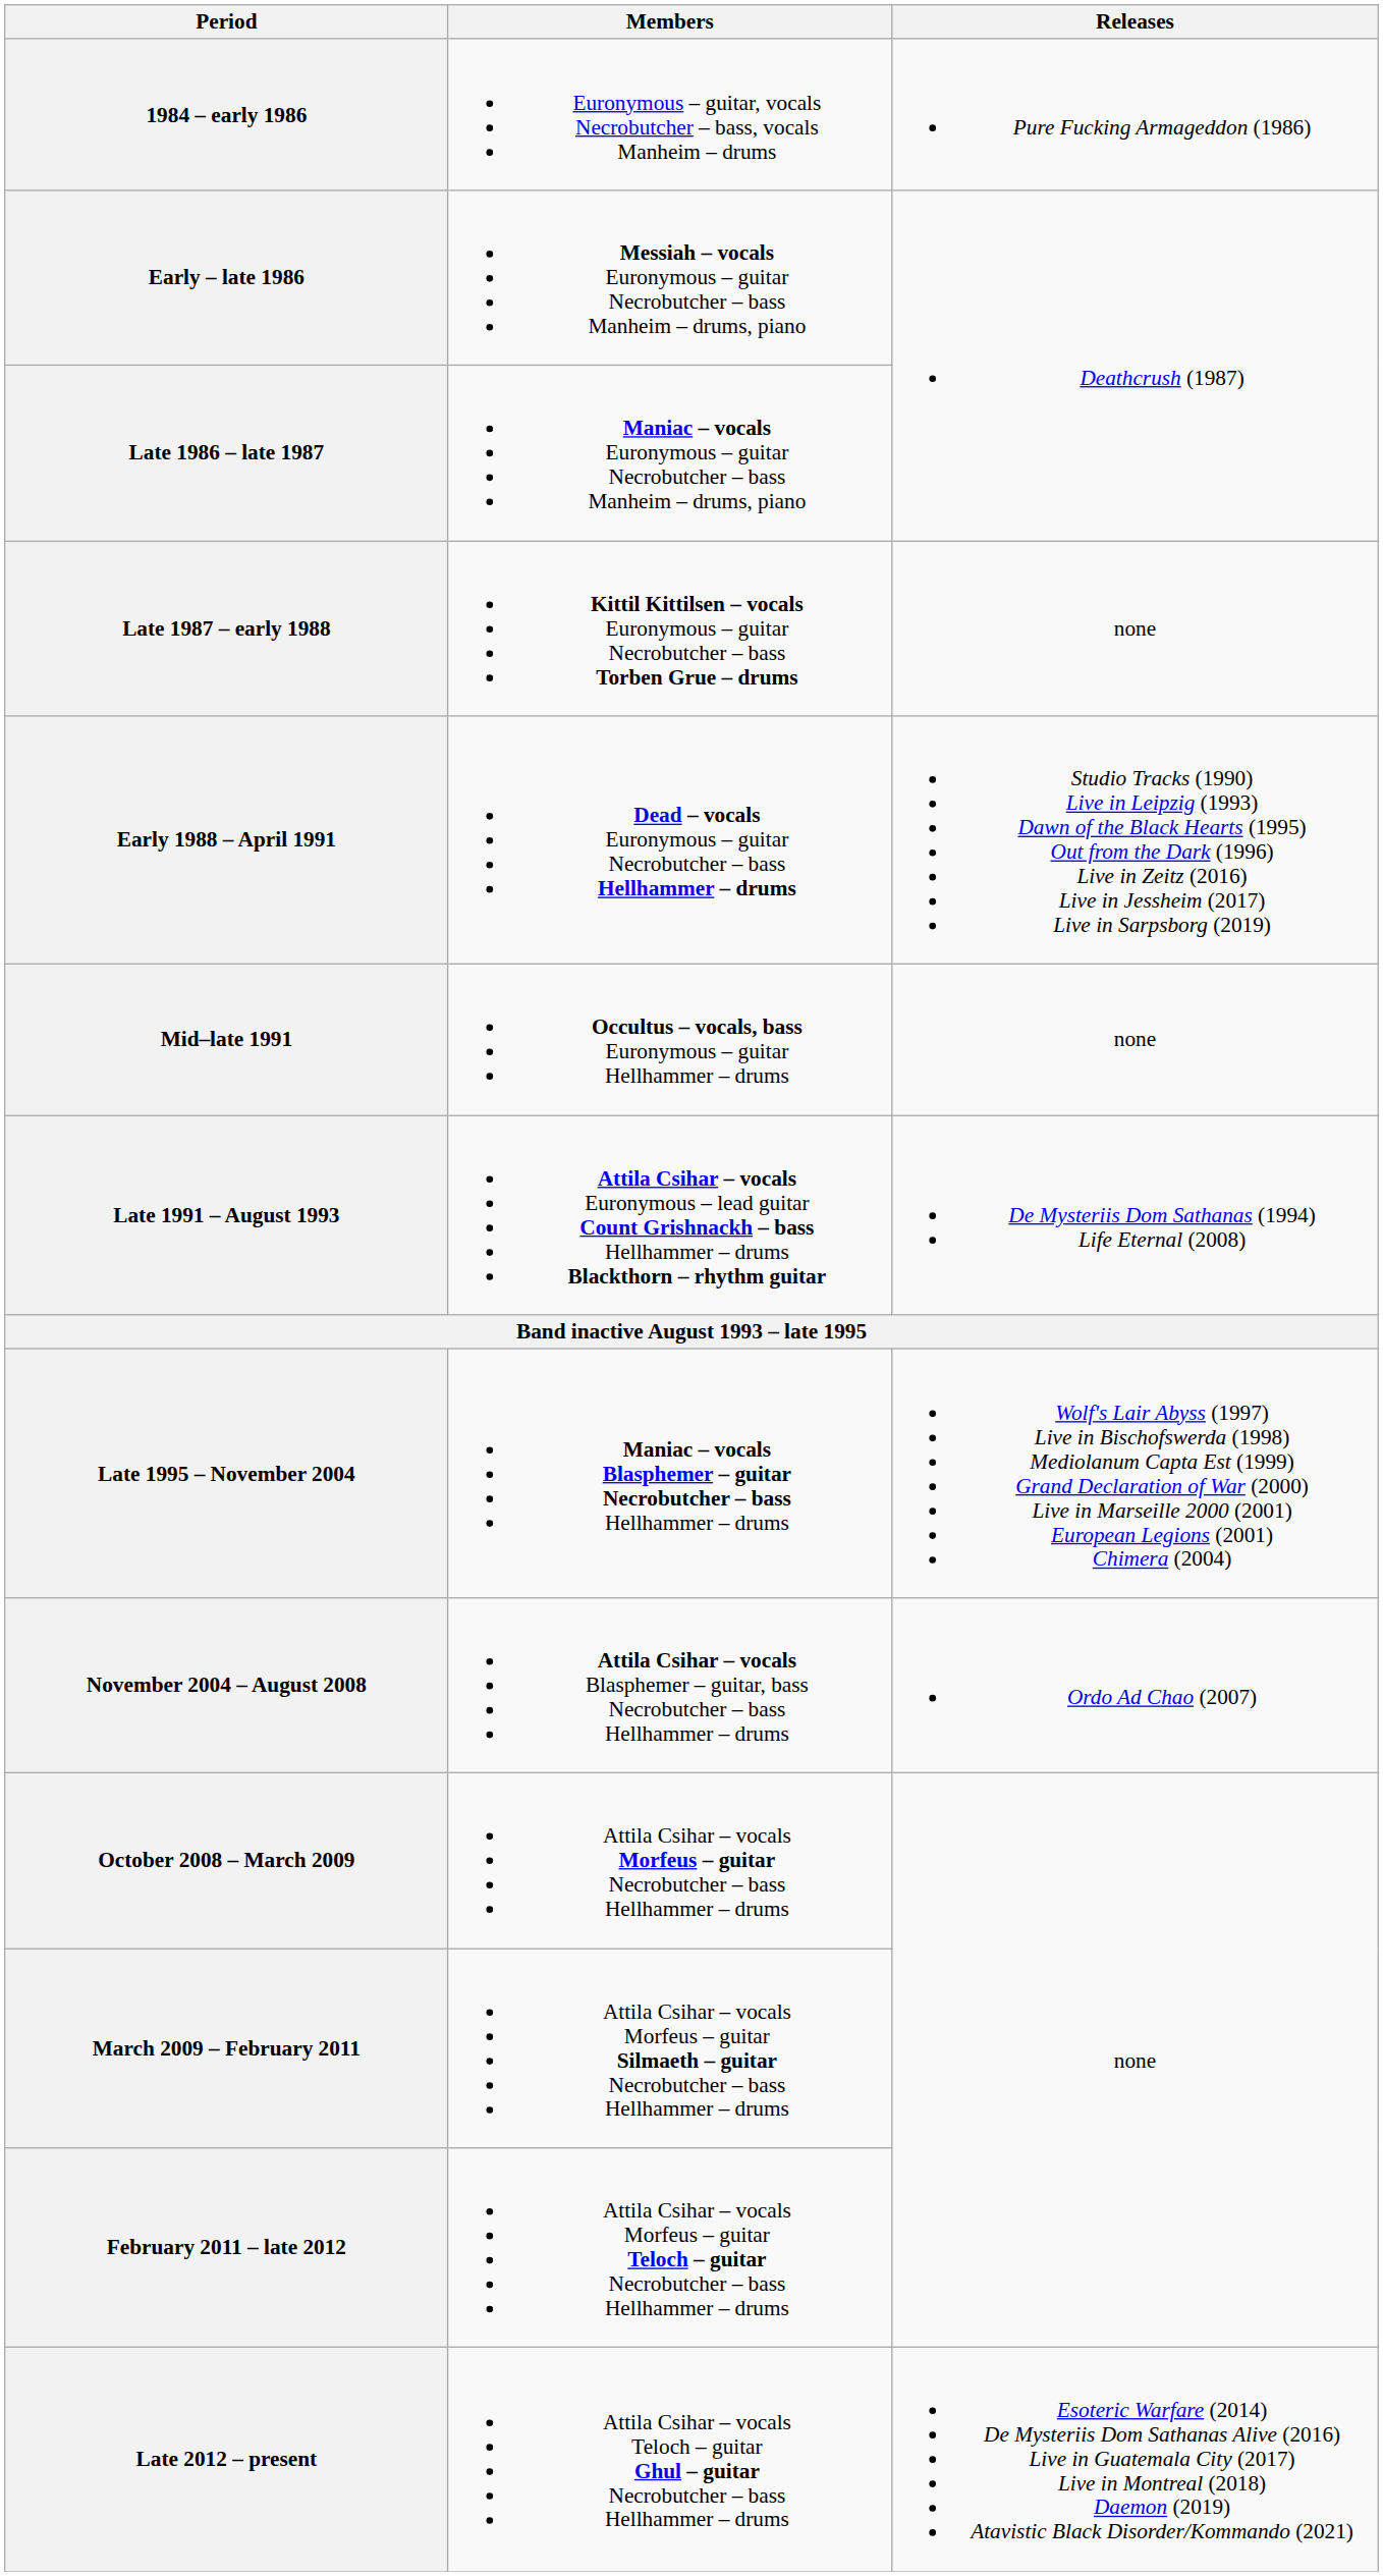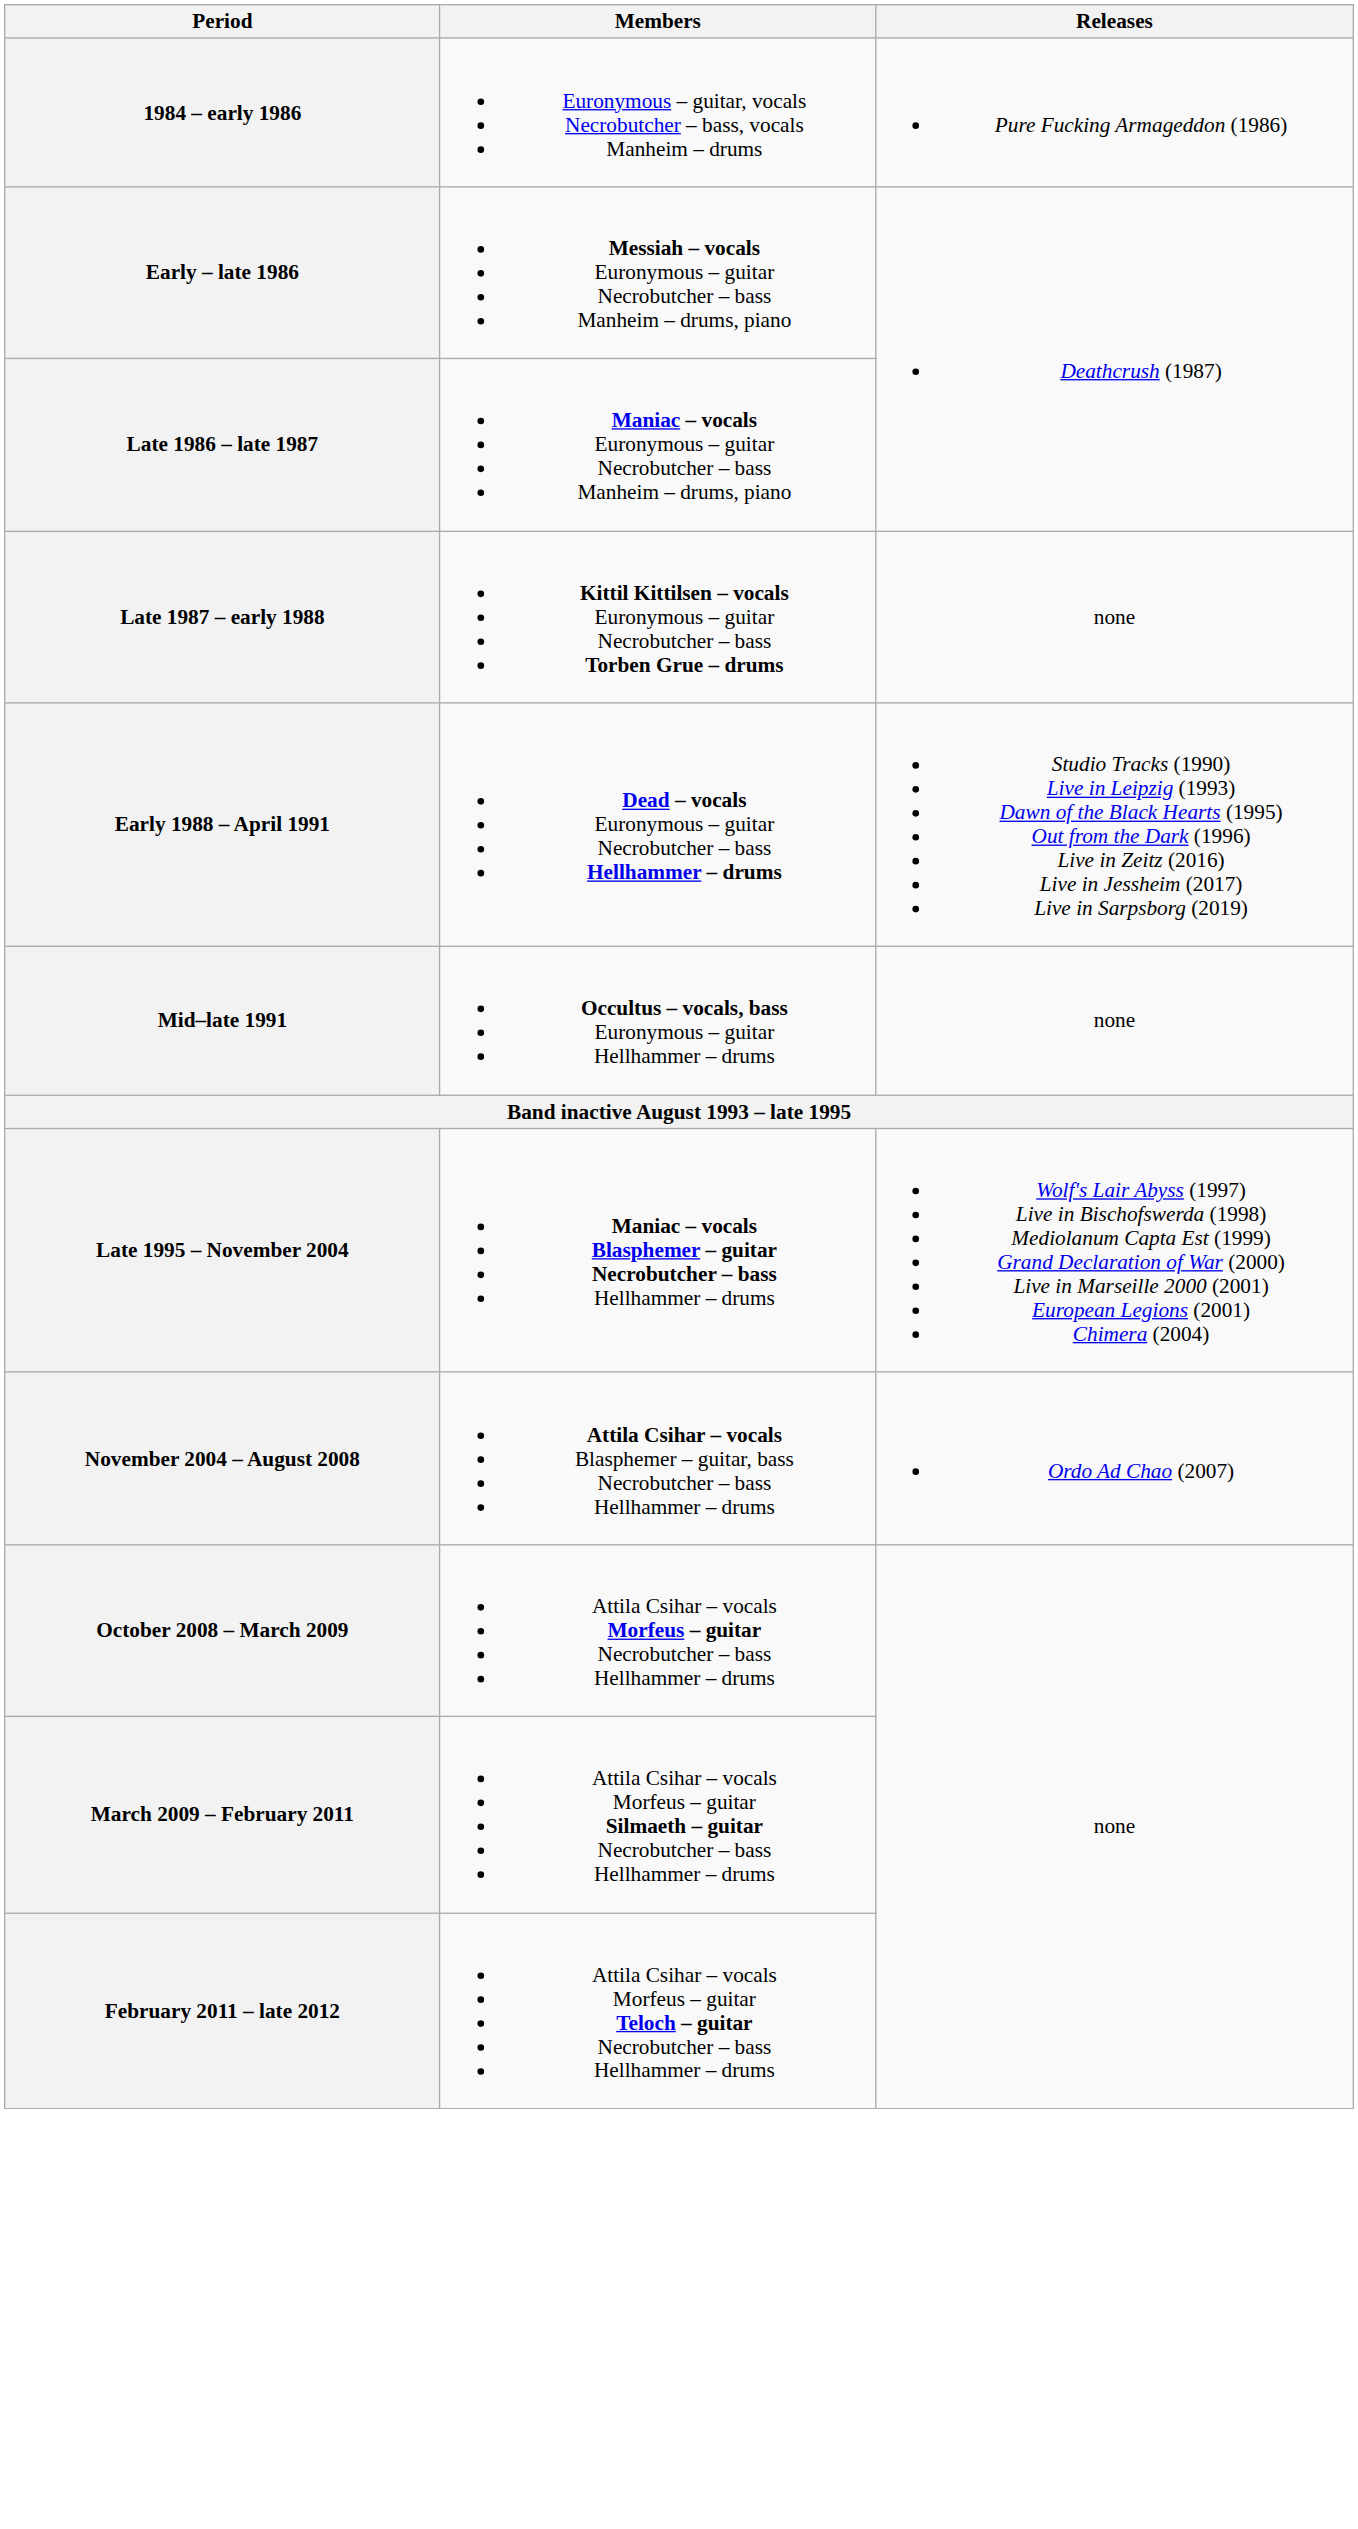- row: Late 1991 – August 1993 | Attila Csihar – vocals Euronymous – lead guitar Count Grishnackh – bass Hellhammer – drums Blackthorn – rhythm guitar | De Mysteriis Dom Sathanas (1994) Life Eternal (2008)
- row: Late 2012 – present | Attila Csihar – vocals Teloch – guitar Ghul – guitar Necrobutcher – bass Hellhammer – drums | Esoteric Warfare (2014) De Mysteriis Dom Sathanas Alive (2016) Live in Guatemala City (2017) Live in Montreal (2018) Daemon (2019) Atavistic Black Disorder/Kommando (2021)
